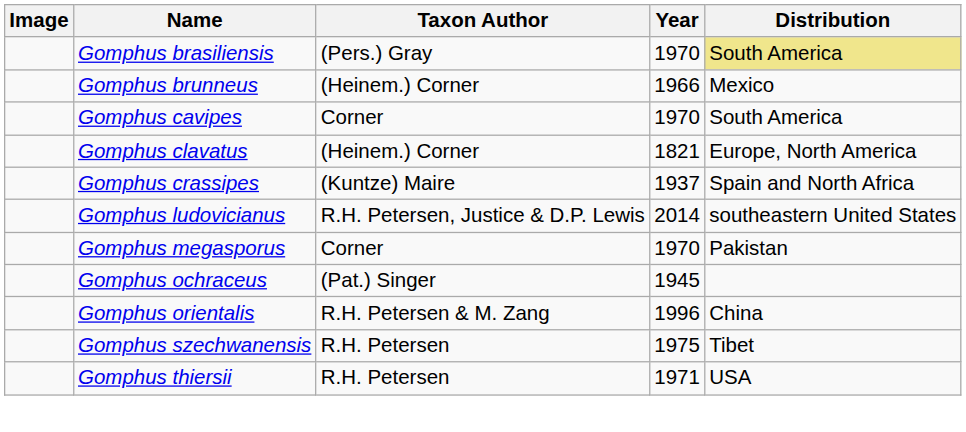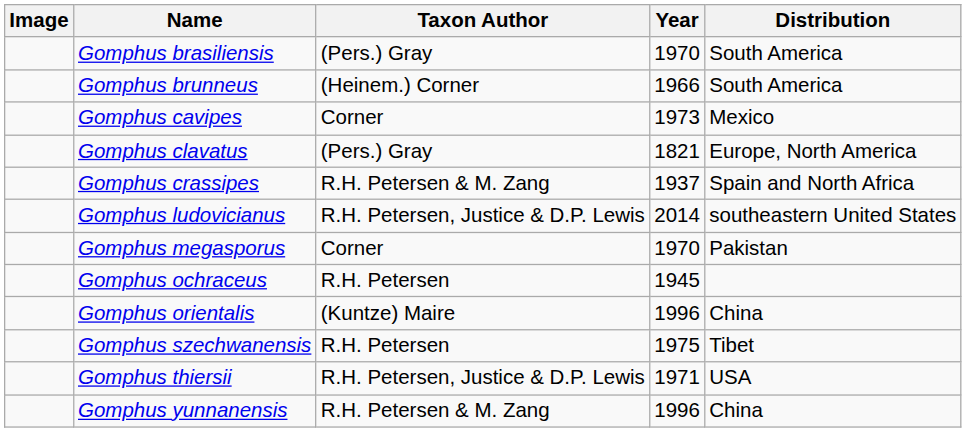Gomphus brasiliensis | Distribution: khaki background -> no background
Gomphus brunneus | Distribution: Mexico -> South America
Gomphus cavipes | Year: 1970 -> 1973
Gomphus cavipes | Distribution: South America -> Mexico
Gomphus clavatus | Taxon Author: (Heinem.) Corner -> (Pers.) Gray
Gomphus crassipes | Taxon Author: (Kuntze) Maire -> R.H. Petersen & M. Zang
Gomphus ochraceus | Taxon Author: (Pat.) Singer -> R.H. Petersen
Gomphus orientalis | Taxon Author: R.H. Petersen & M. Zang -> (Kuntze) Maire
Gomphus thiersii | Taxon Author: R.H. Petersen -> R.H. Petersen, Justice & D.P. Lewis
+ row: Gomphus yunnanensis | R.H. Petersen & M. Zang | 1996 | China
